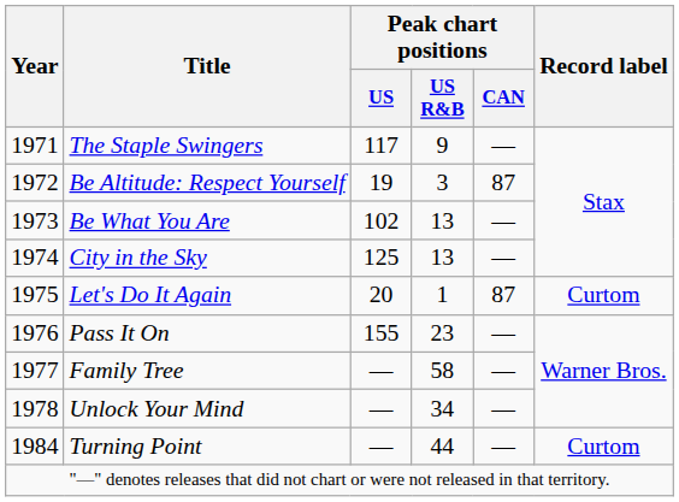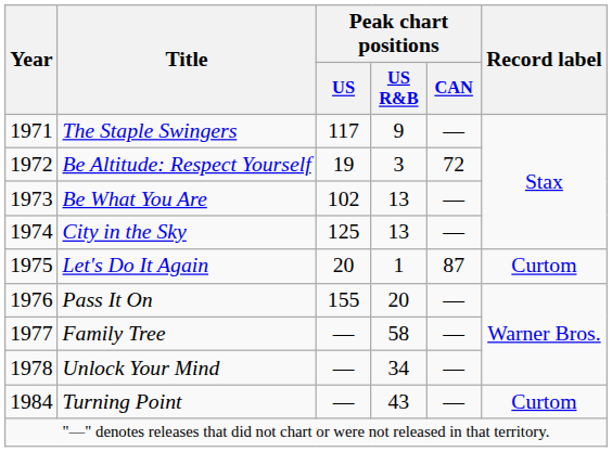Be Altitude: Respect Yourself | Peak chart positions / CAN: 87 -> 72
Pass It On | Peak chart positions / US R&B: 23 -> 20
Turning Point | Peak chart positions / US R&B: 44 -> 43
